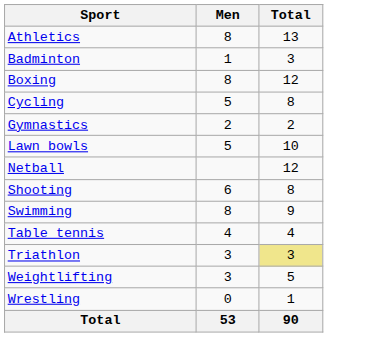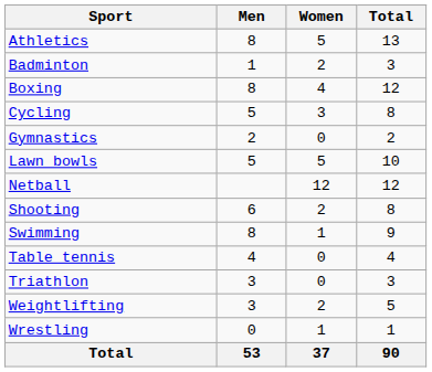+ column: Women | 5 | 2 | 4 | 3 | 0 | 5 | 12 | 2 | 1 | 0 | 0 | 2 | 1 | 37
Triathlon | Total: khaki background -> no background
